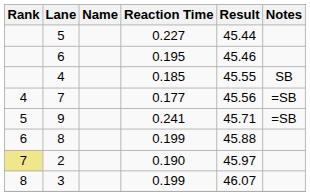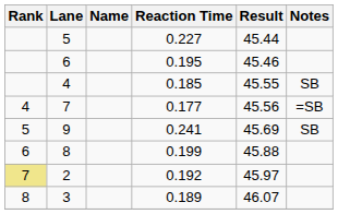9 | Result: 45.71 -> 45.69
9 | Notes: =SB -> SB
2 | Reaction Time: 0.190 -> 0.192
3 | Reaction Time: 0.199 -> 0.189
